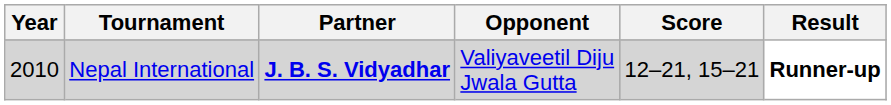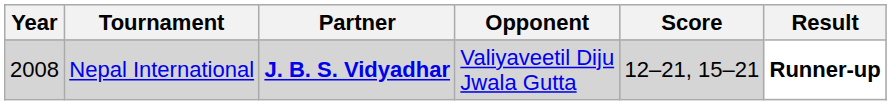Nepal International | Year: 2010 -> 2008
